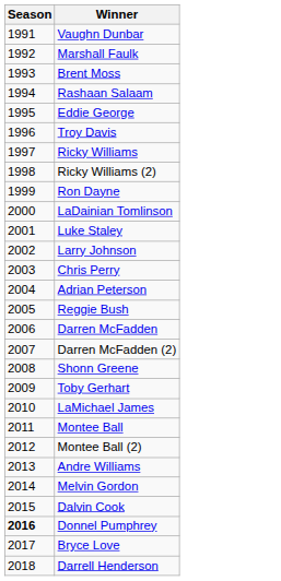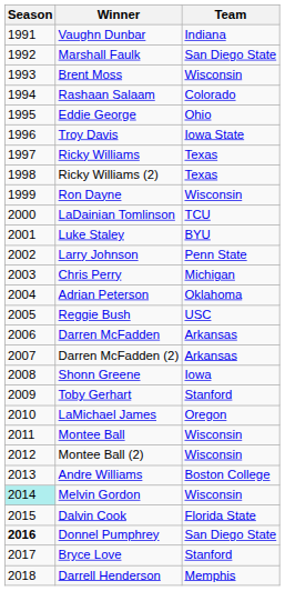+ column: Team | Indiana | San Diego State | Wisconsin | Colorado | Ohio | Iowa State | Texas | Texas | Wisconsin | TCU | BYU | Penn State | Michigan | Oklahoma | USC | Arkansas | Arkansas | Iowa | Stanford | Oregon | Wisconsin | Wisconsin | Boston College | Wisconsin | Florida State | San Diego State | Stanford | Memphis
Melvin Gordon | Season: no background -> paleturquoise background
